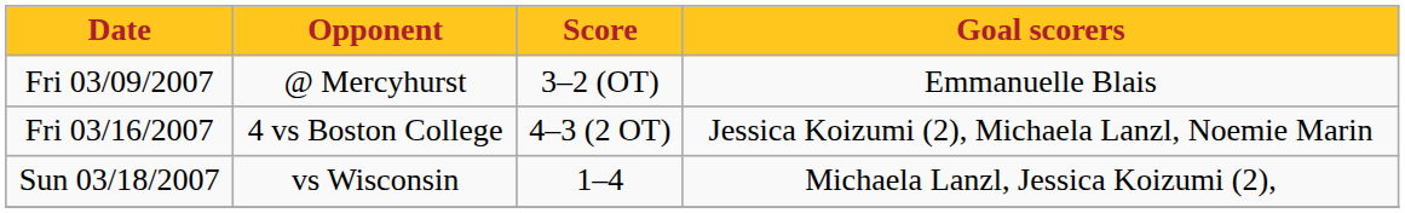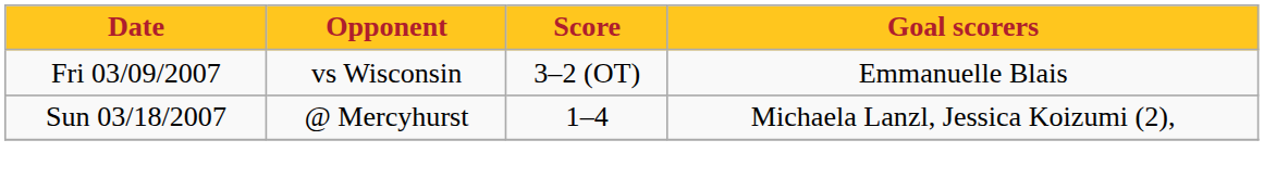Fri 03/09/2007 | Opponent: @ Mercyhurst -> vs Wisconsin
- row: Fri 03/16/2007 | 4 vs Boston College | 4–3 (2 OT) | Jessica Koizumi (2), Michaela Lanzl, Noemie Marin
Sun 03/18/2007 | Opponent: vs Wisconsin -> @ Mercyhurst
